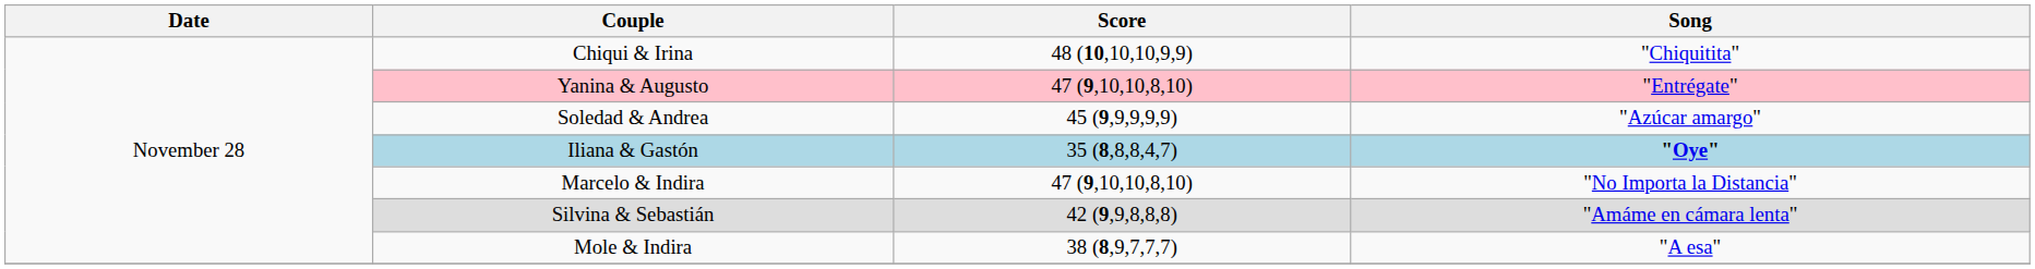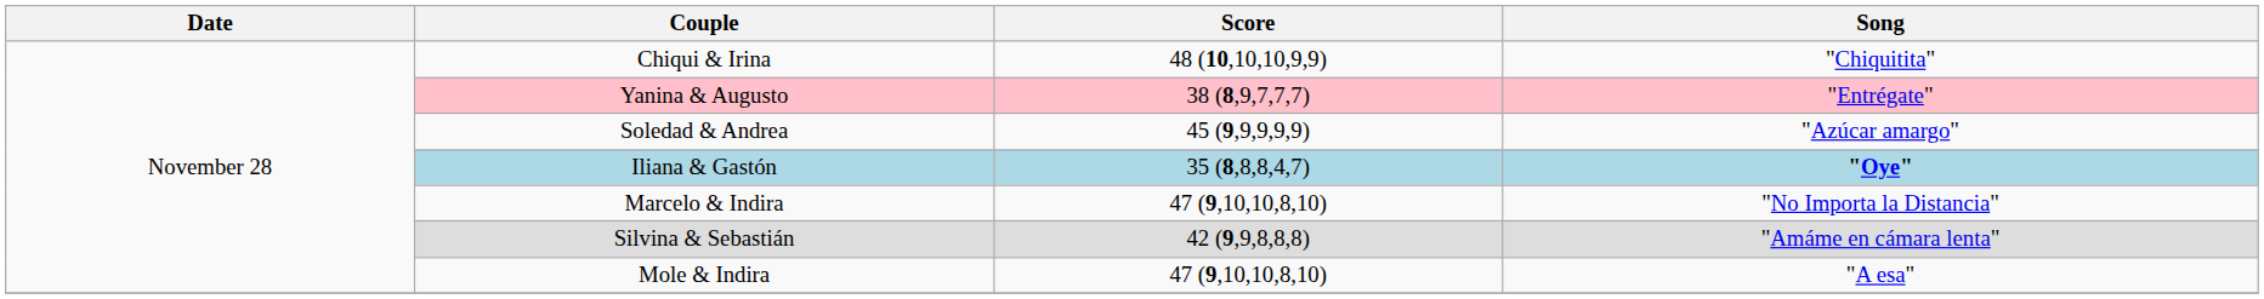Yanina & Augusto | Score: 47 (9,10,10,8,10) -> 38 (8,9,7,7,7)
Mole & Indira | Score: 38 (8,9,7,7,7) -> 47 (9,10,10,8,10)
